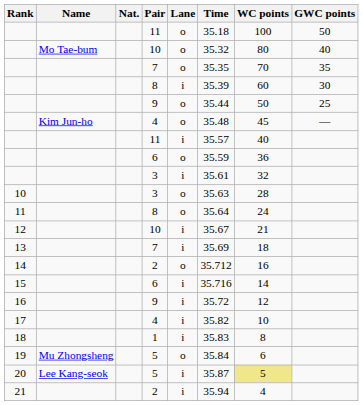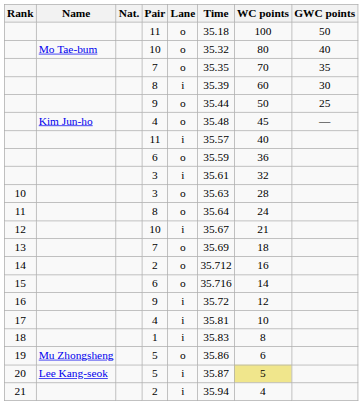13 | Lane: i -> o
15 | Lane: i -> o
17 | Time: 35.82 -> 35.81
19 | Time: 35.84 -> 35.86
